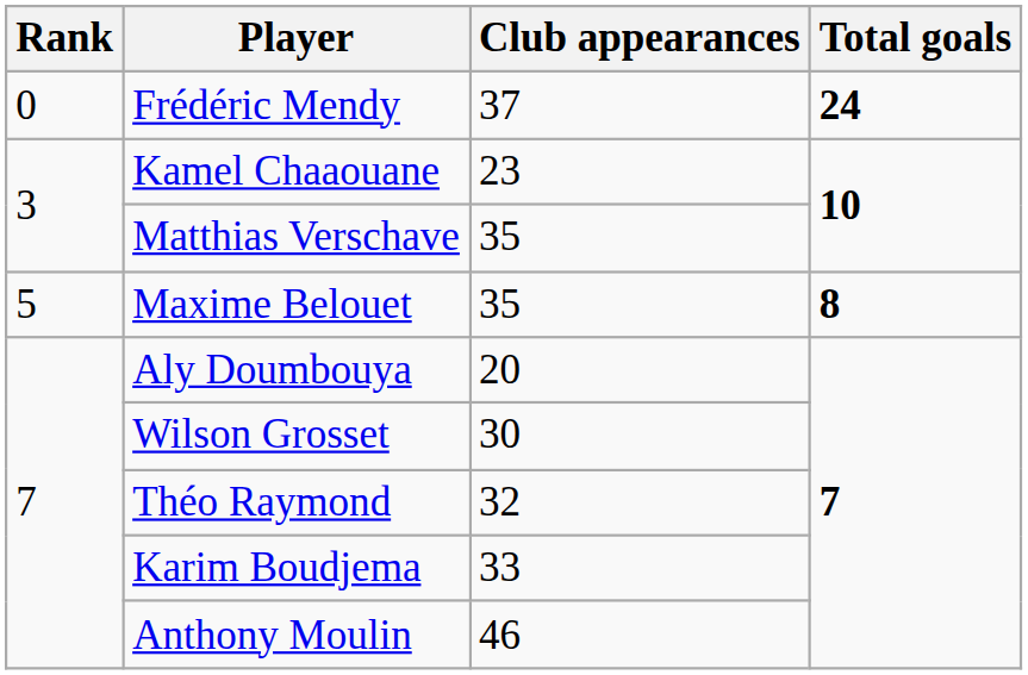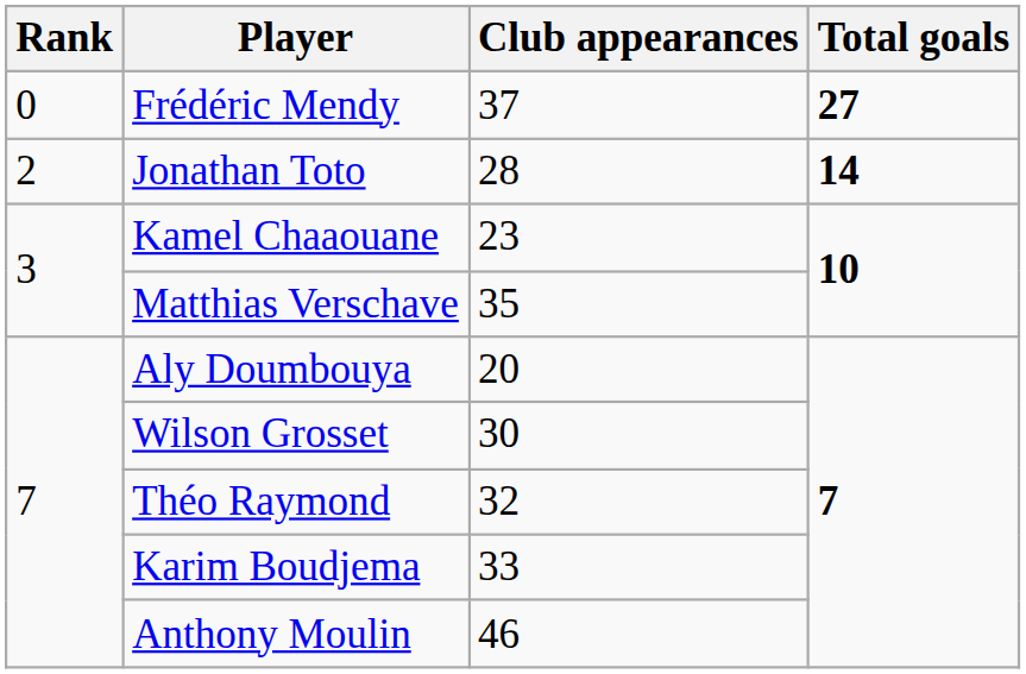Frédéric Mendy | Total goals: 24 -> 27
+ row: 2 | Jonathan Toto | 28 | 14
- row: 5 | Maxime Belouet | 35 | 8
